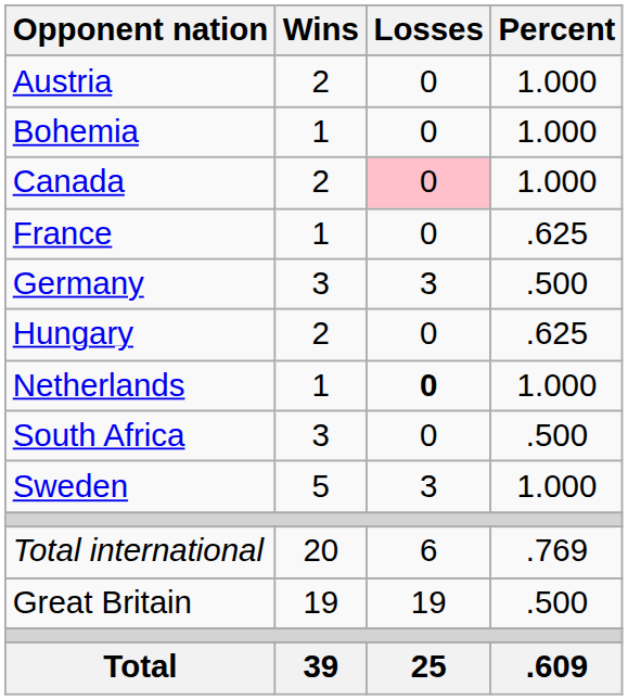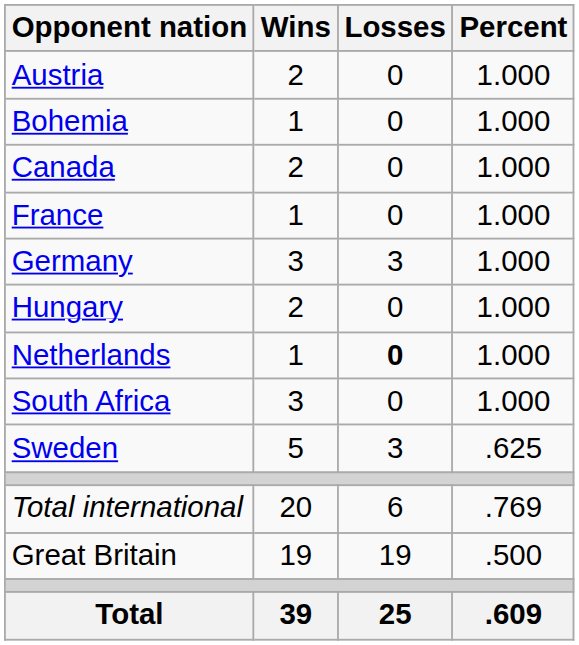Canada | Losses: pink background -> no background
France | Percent: .625 -> 1.000
Germany | Percent: .500 -> 1.000
Hungary | Percent: .625 -> 1.000
South Africa | Percent: .500 -> 1.000
Sweden | Percent: 1.000 -> .625
